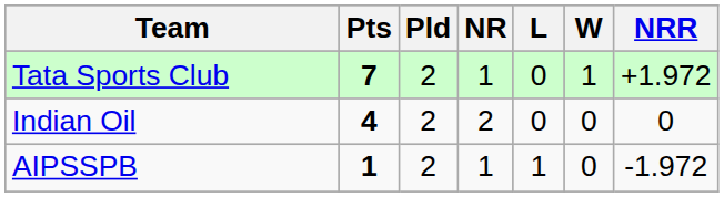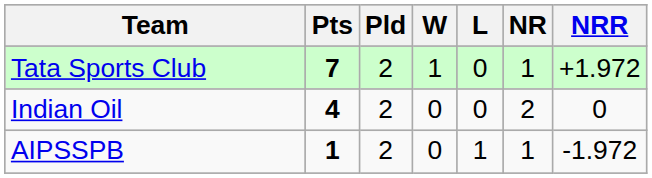columns swapped: W <-> NR
